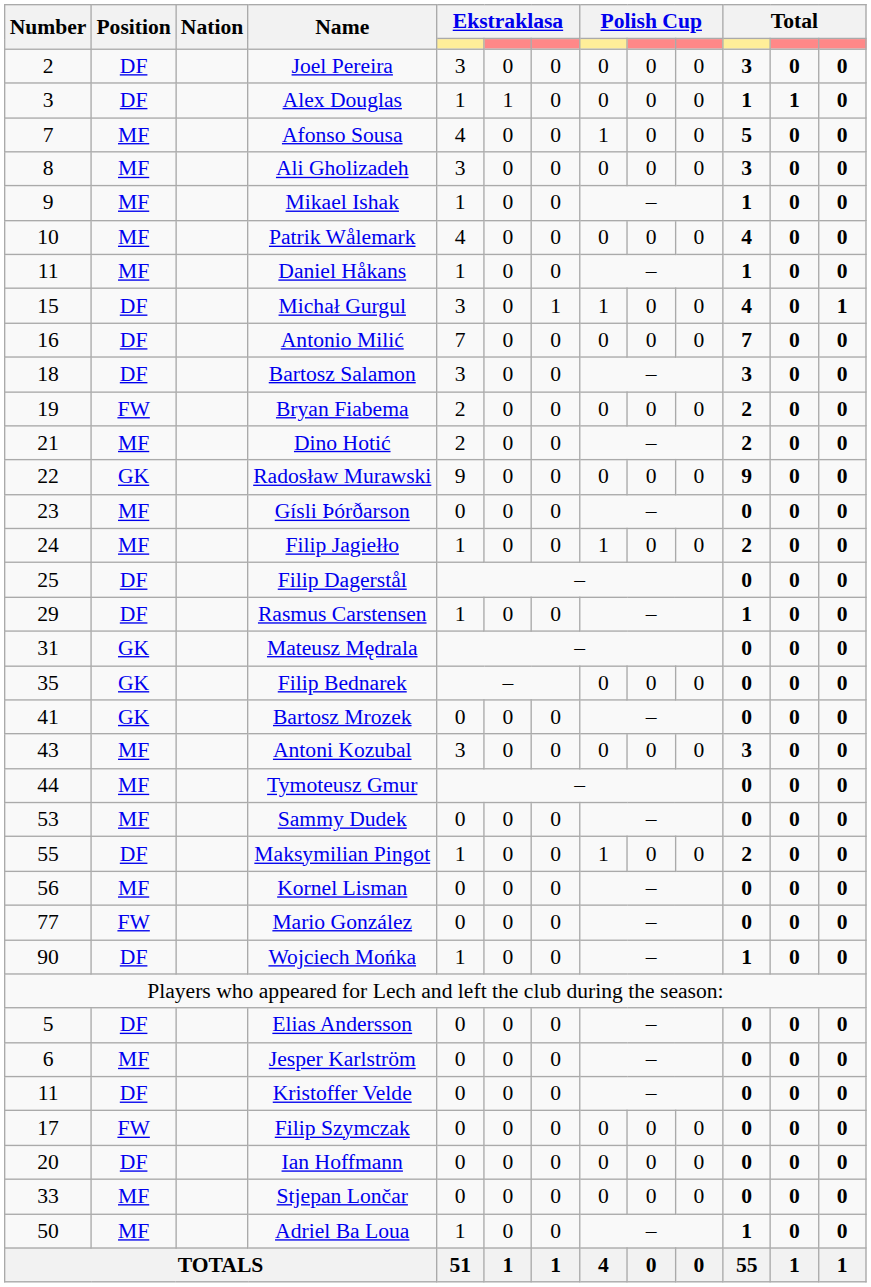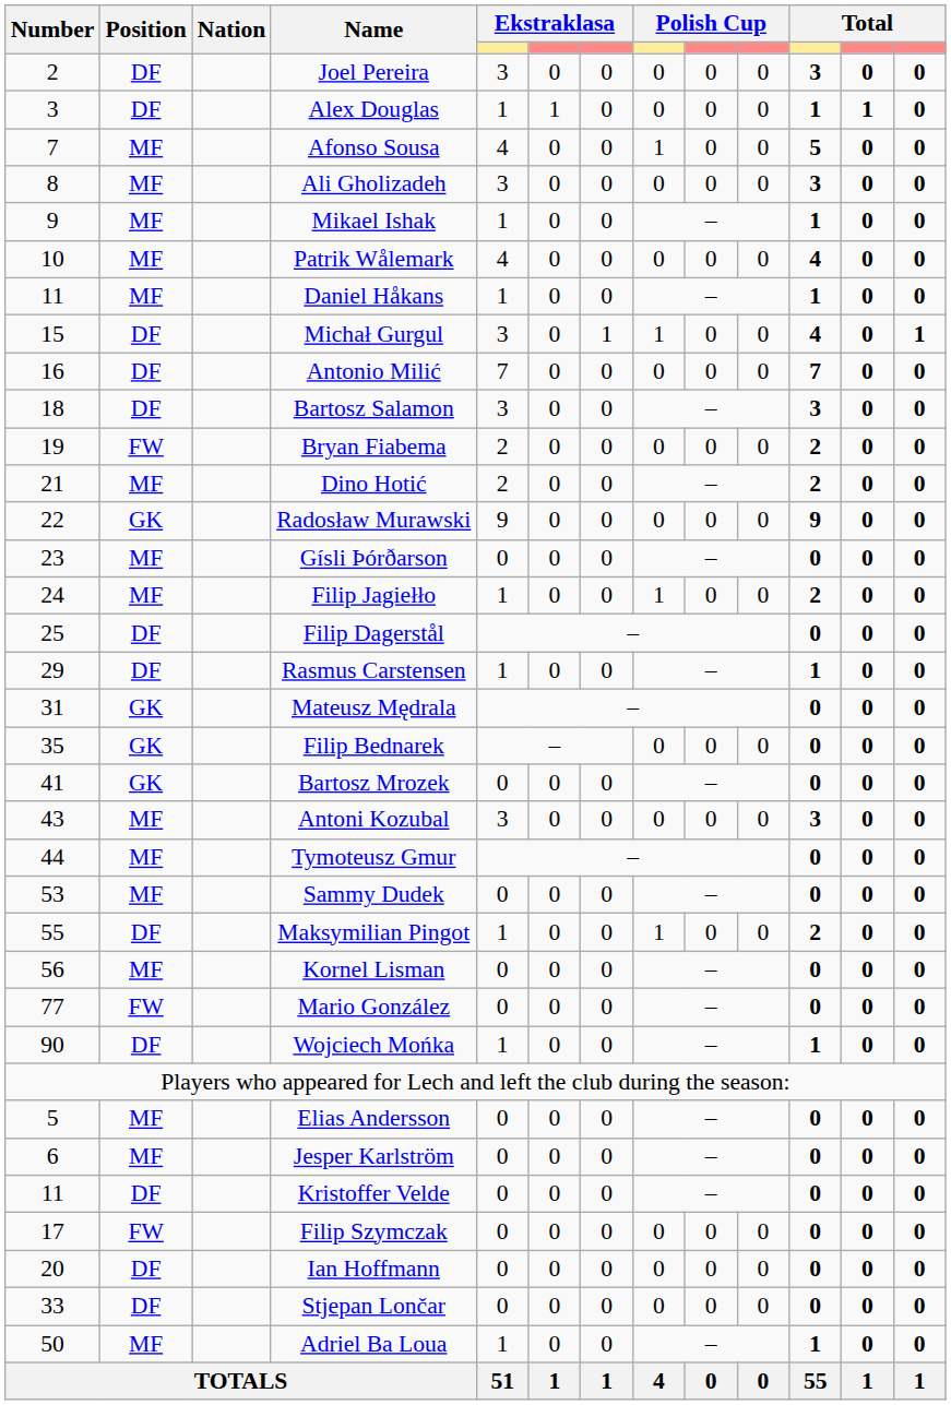Elias Andersson | Position: DF -> MF
Stjepan Lončar | Position: MF -> DF
